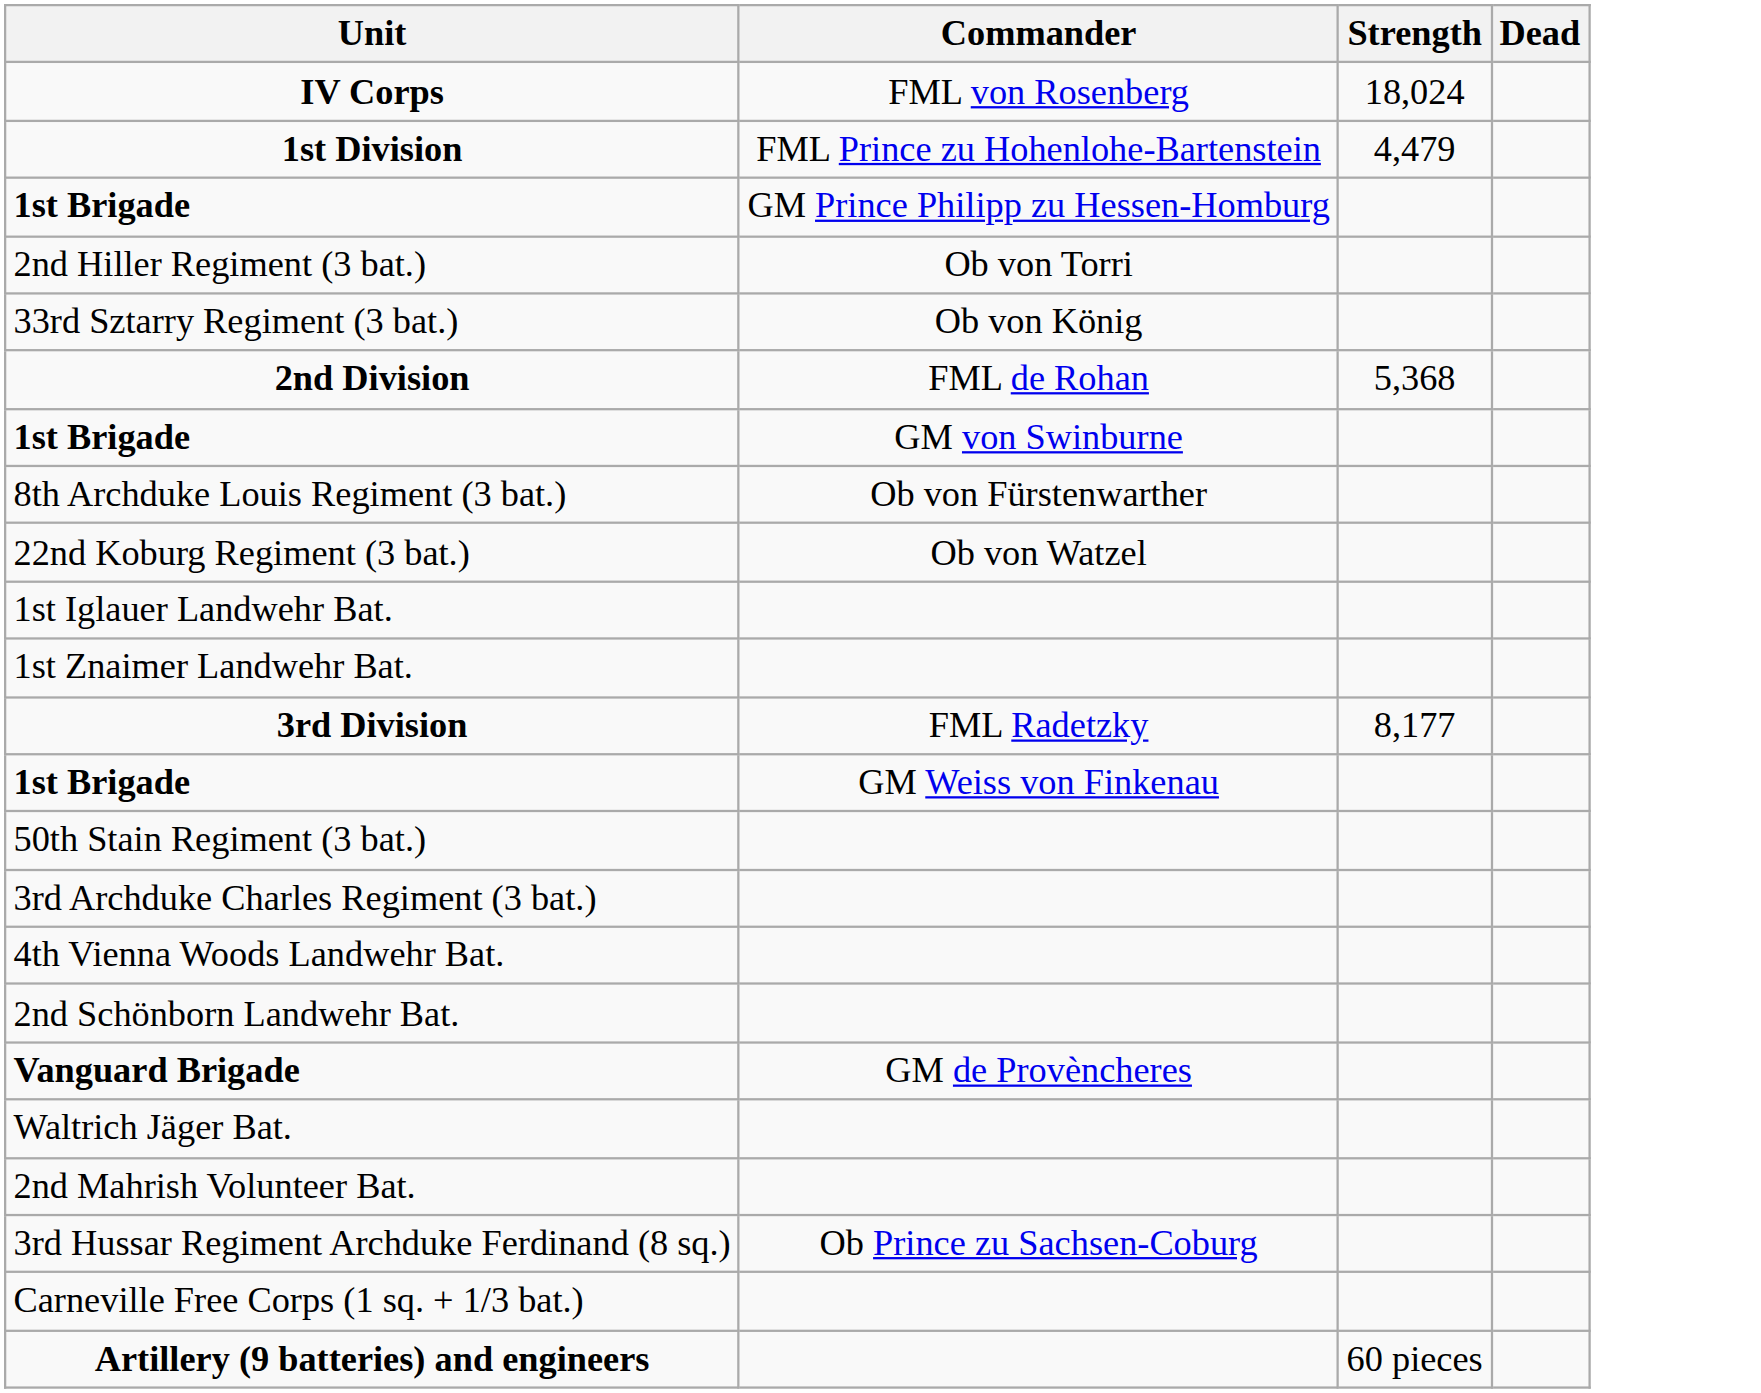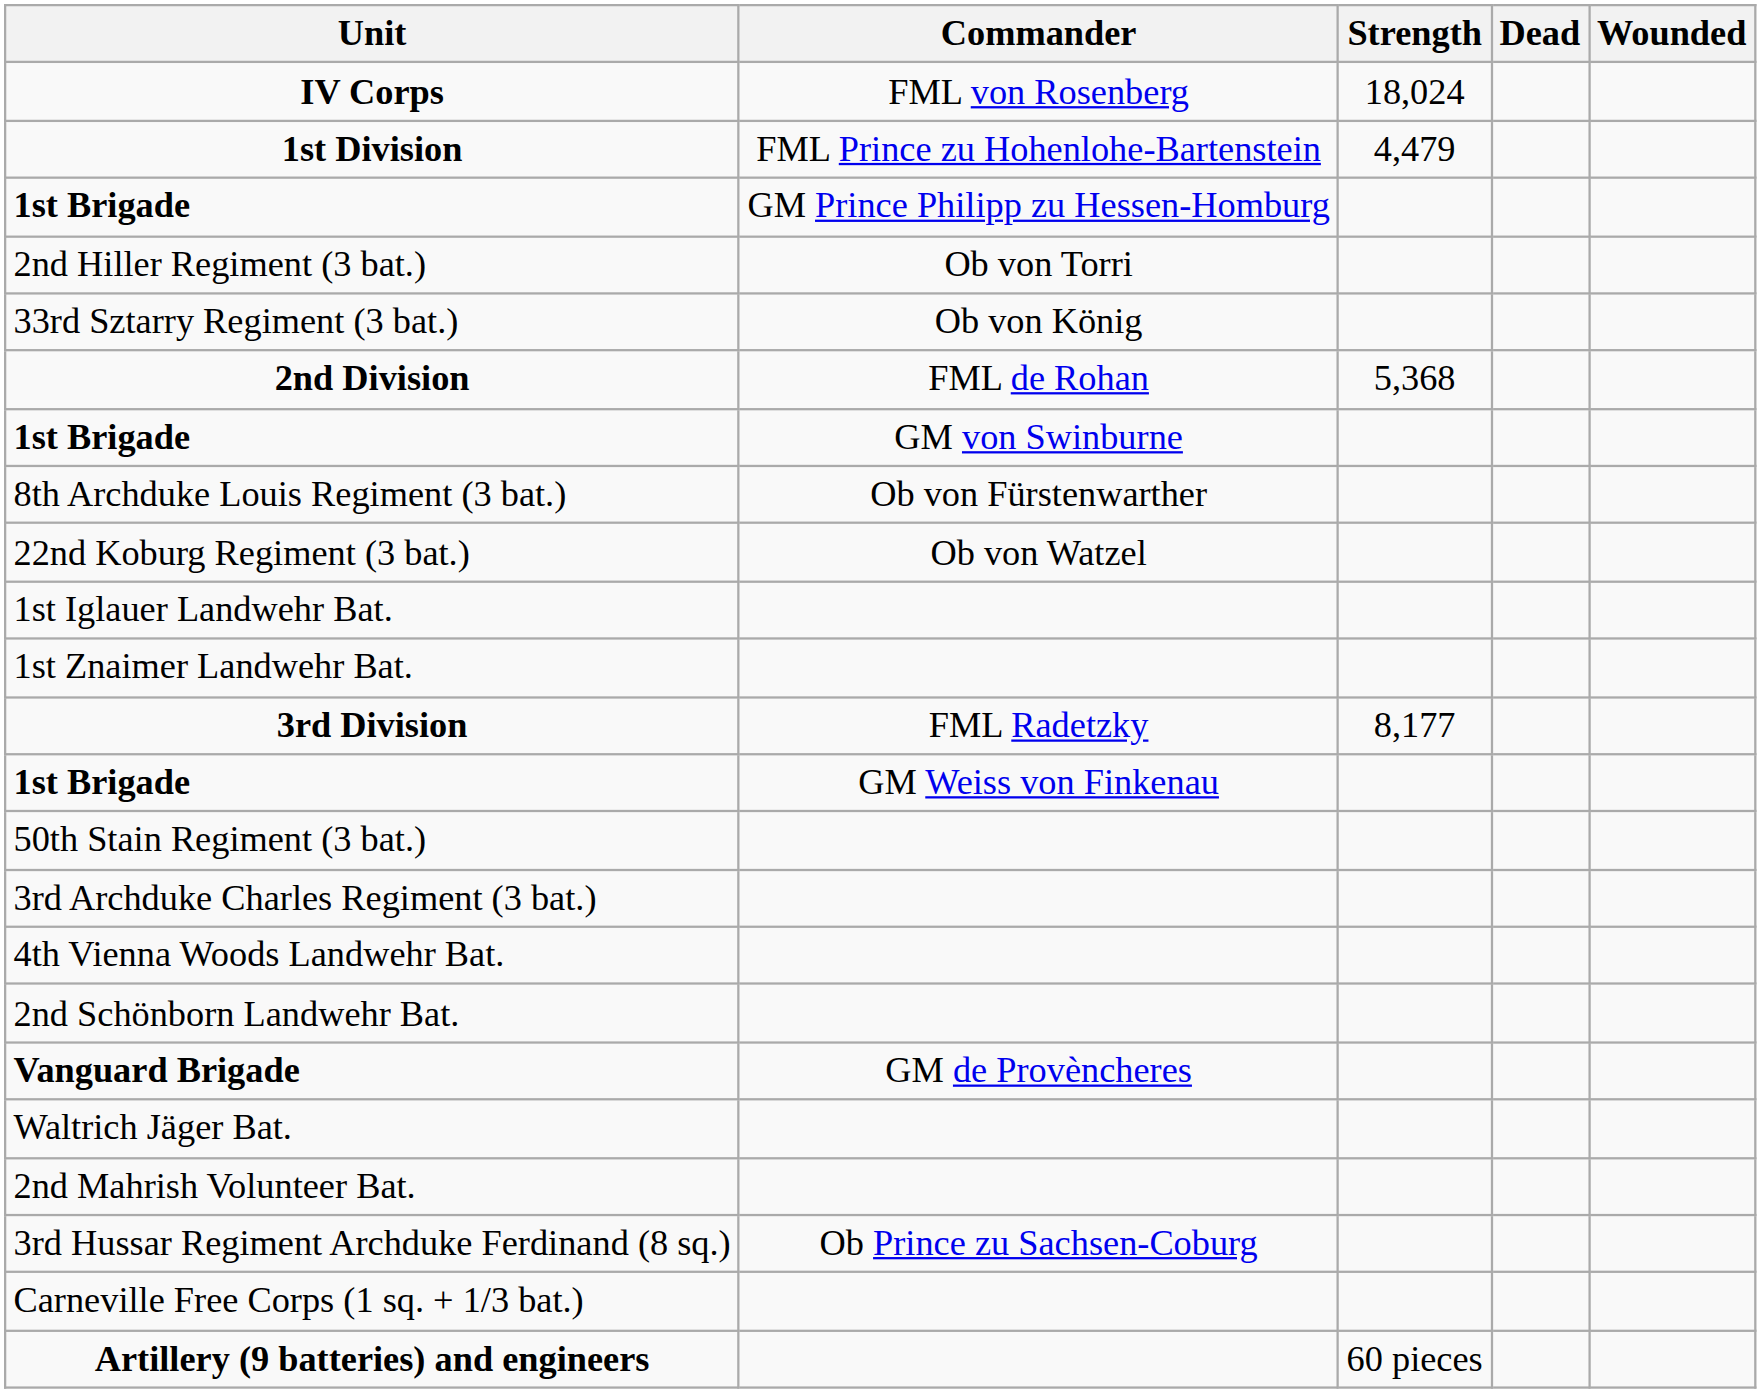+ column: Wounded
